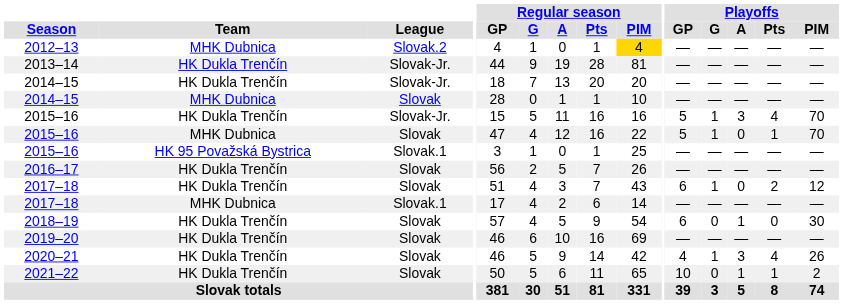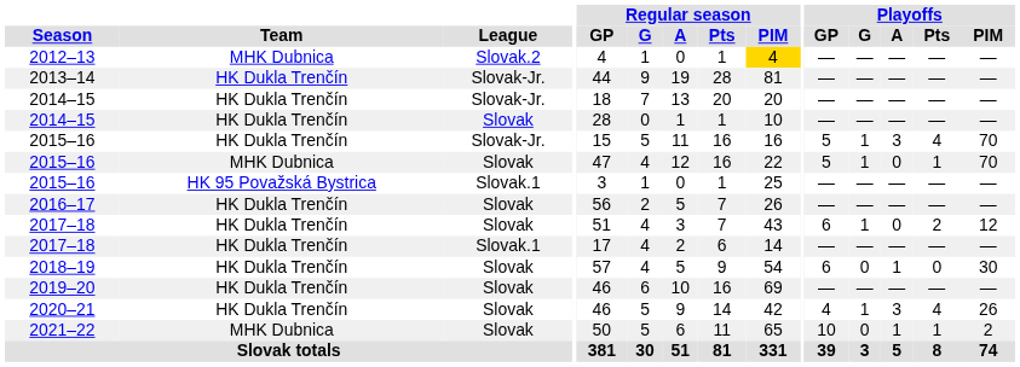2014–15 / Slovak | Team: MHK Dubnica -> HK Dukla Trenčín
2017–18 / Slovak.1 | Team: MHK Dubnica -> HK Dukla Trenčín
2021–22 | Team: HK Dukla Trenčín -> MHK Dubnica
